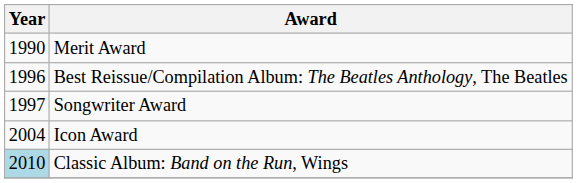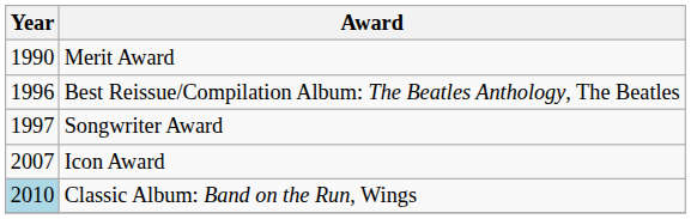Icon Award | Year: 2004 -> 2007
